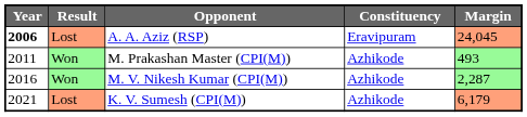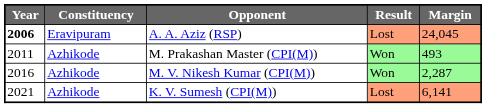columns swapped: Constituency <-> Result
K. V. Sumesh (CPI(M)) | Margin: 6,179 -> 6,141
